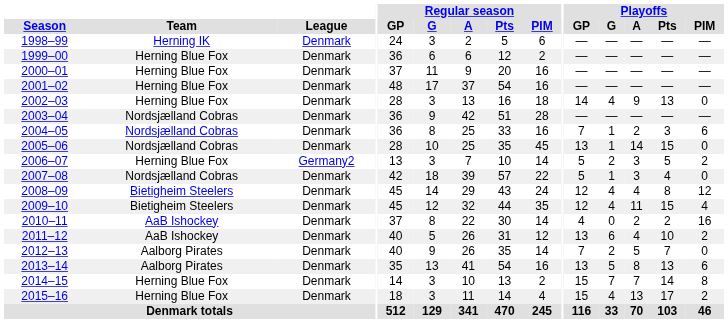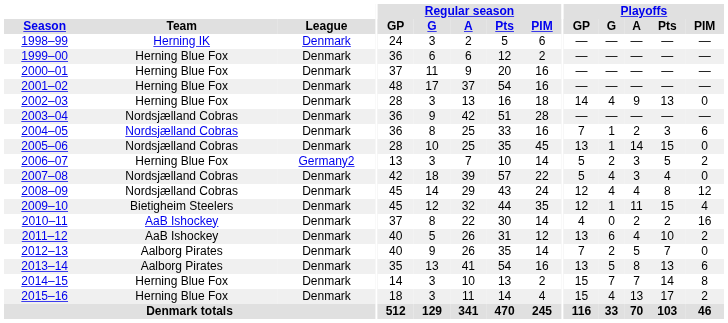2007–08 | Playoffs / G: 1 -> 4
2008–09 | Team: Bietigheim Steelers -> Nordsjælland Cobras
2009–10 | Playoffs / G: 4 -> 1
